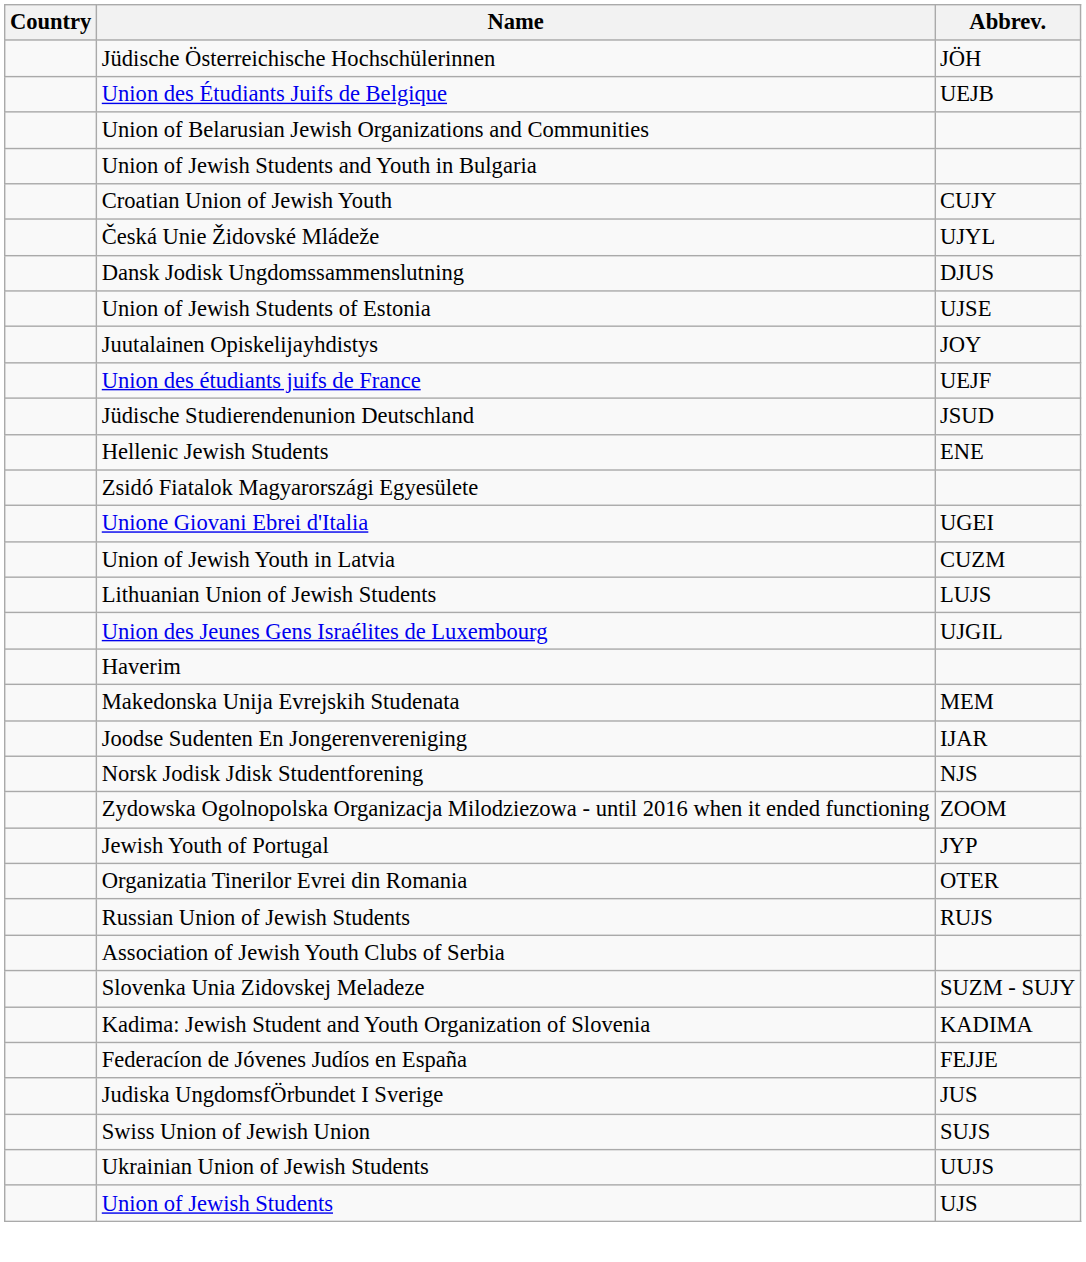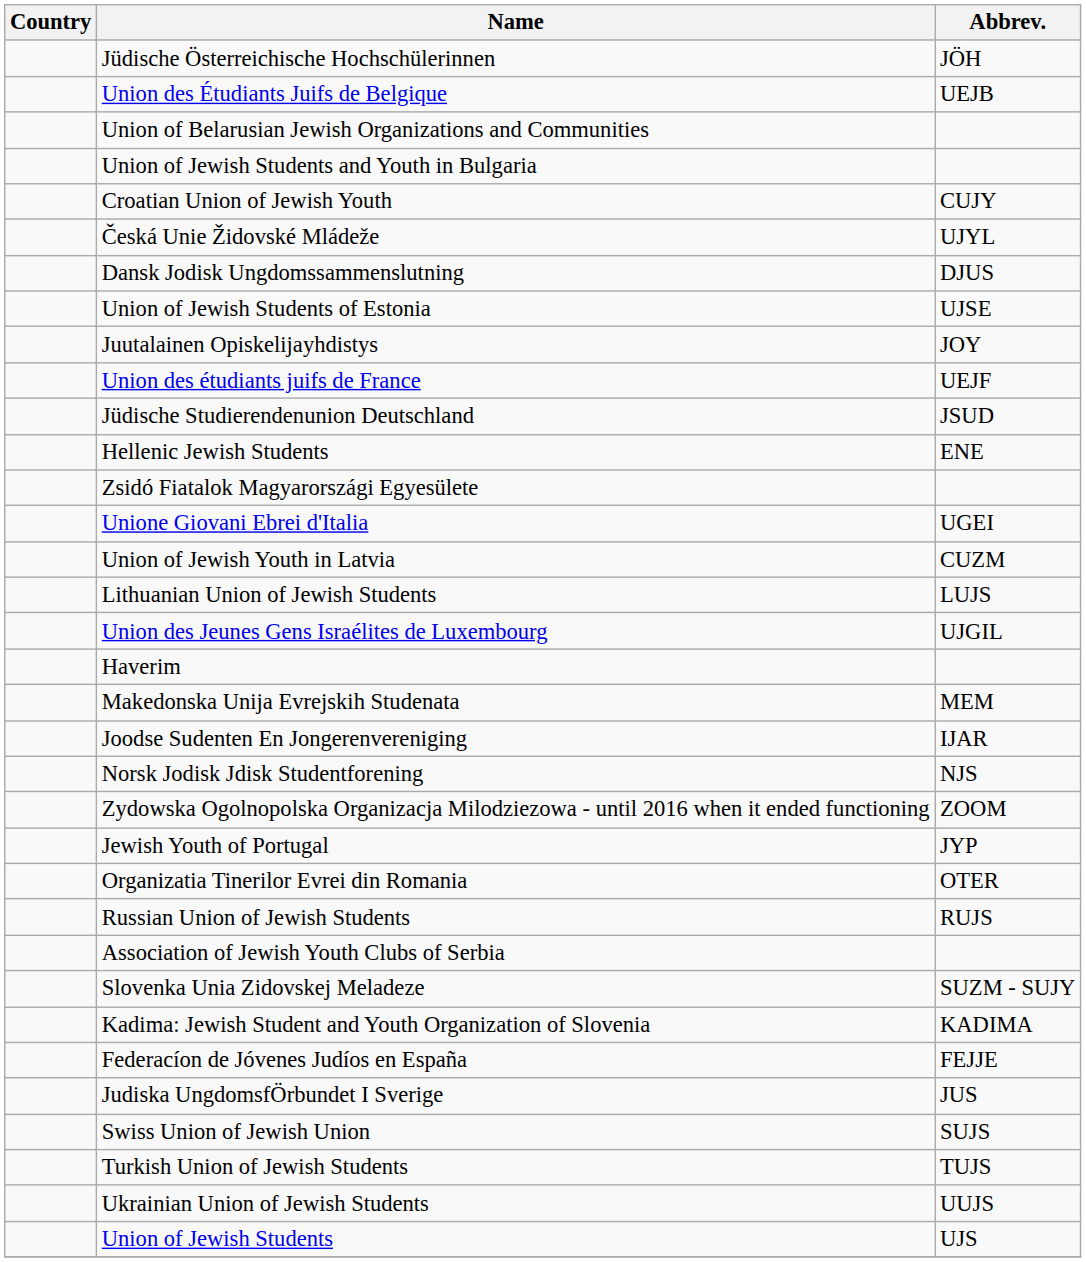+ row: Turkish Union of Jewish Students | TUJS
